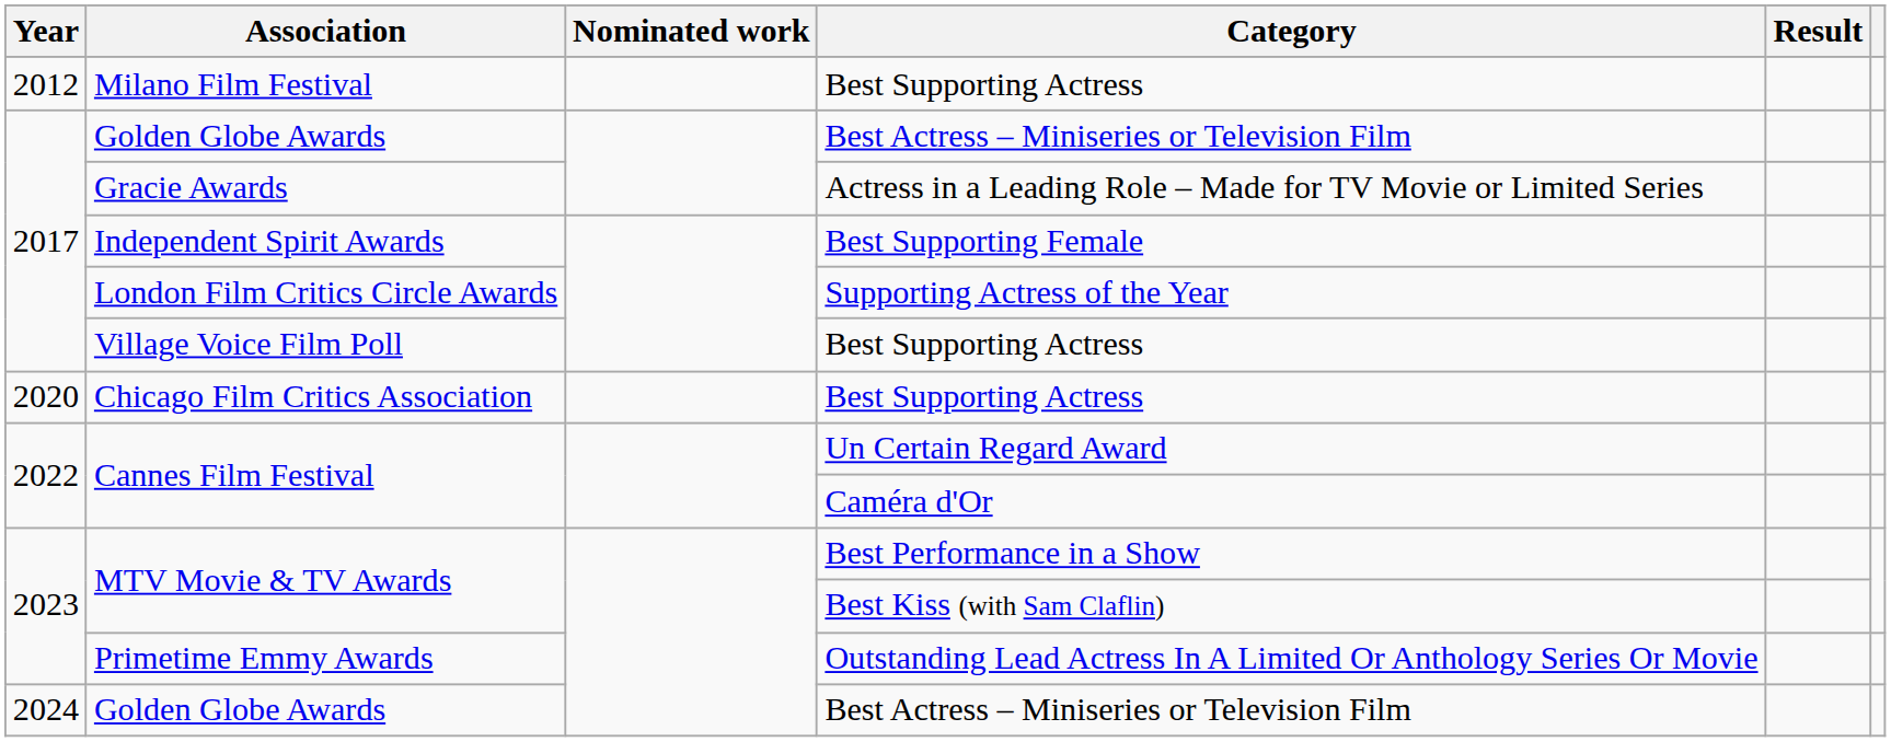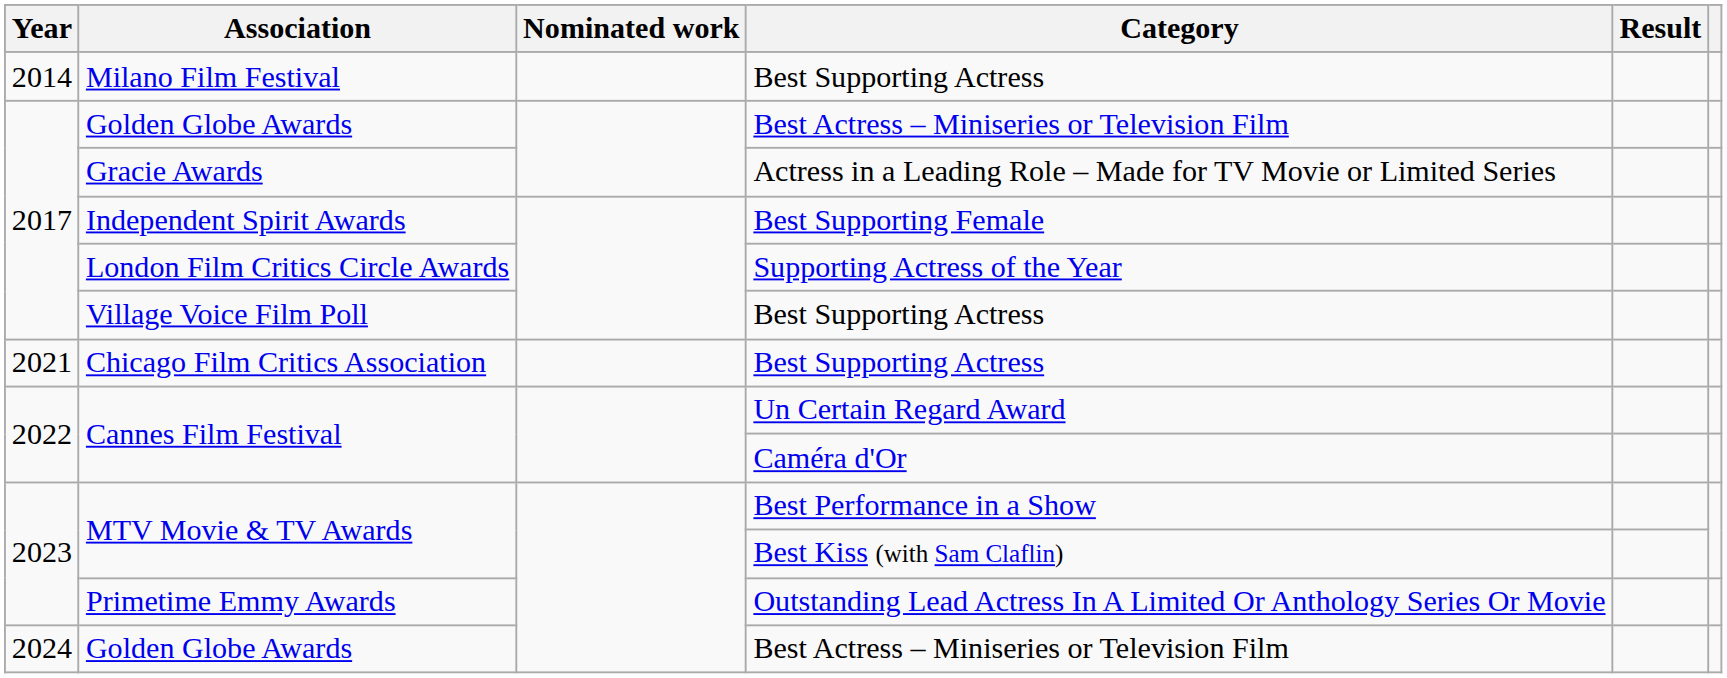Milano Film Festival | Year: 2012 -> 2014
Chicago Film Critics Association | Year: 2020 -> 2021
